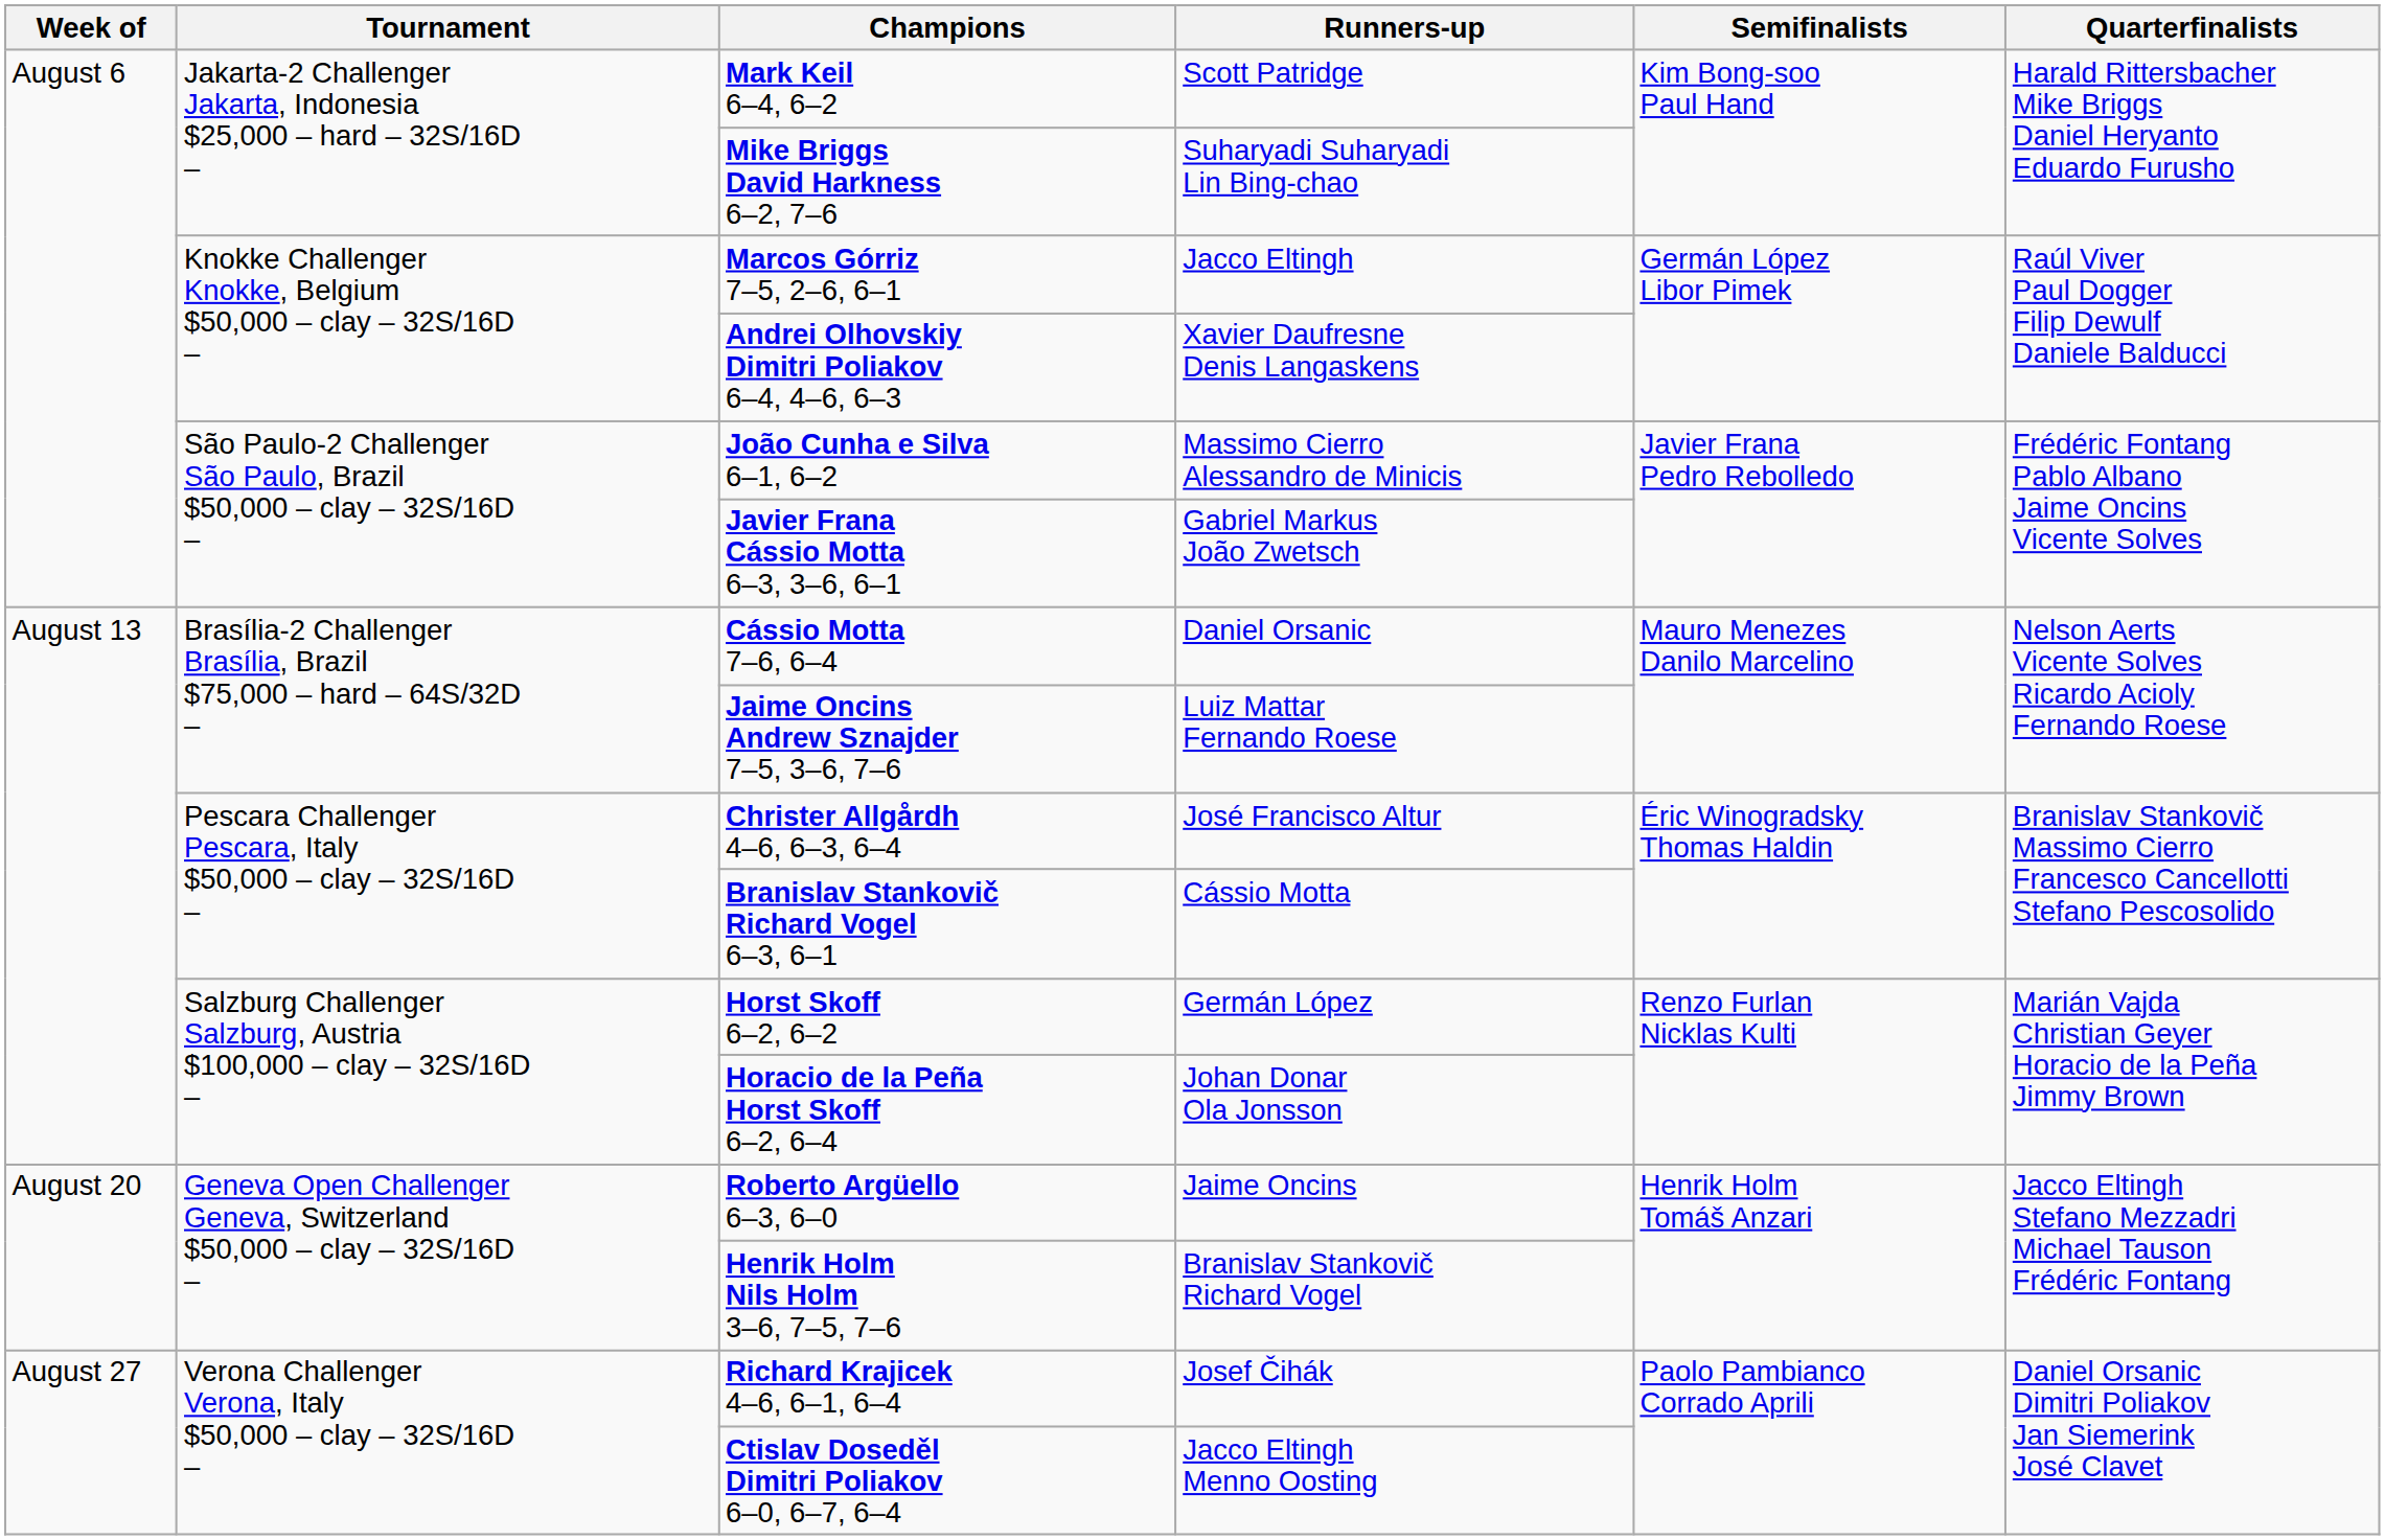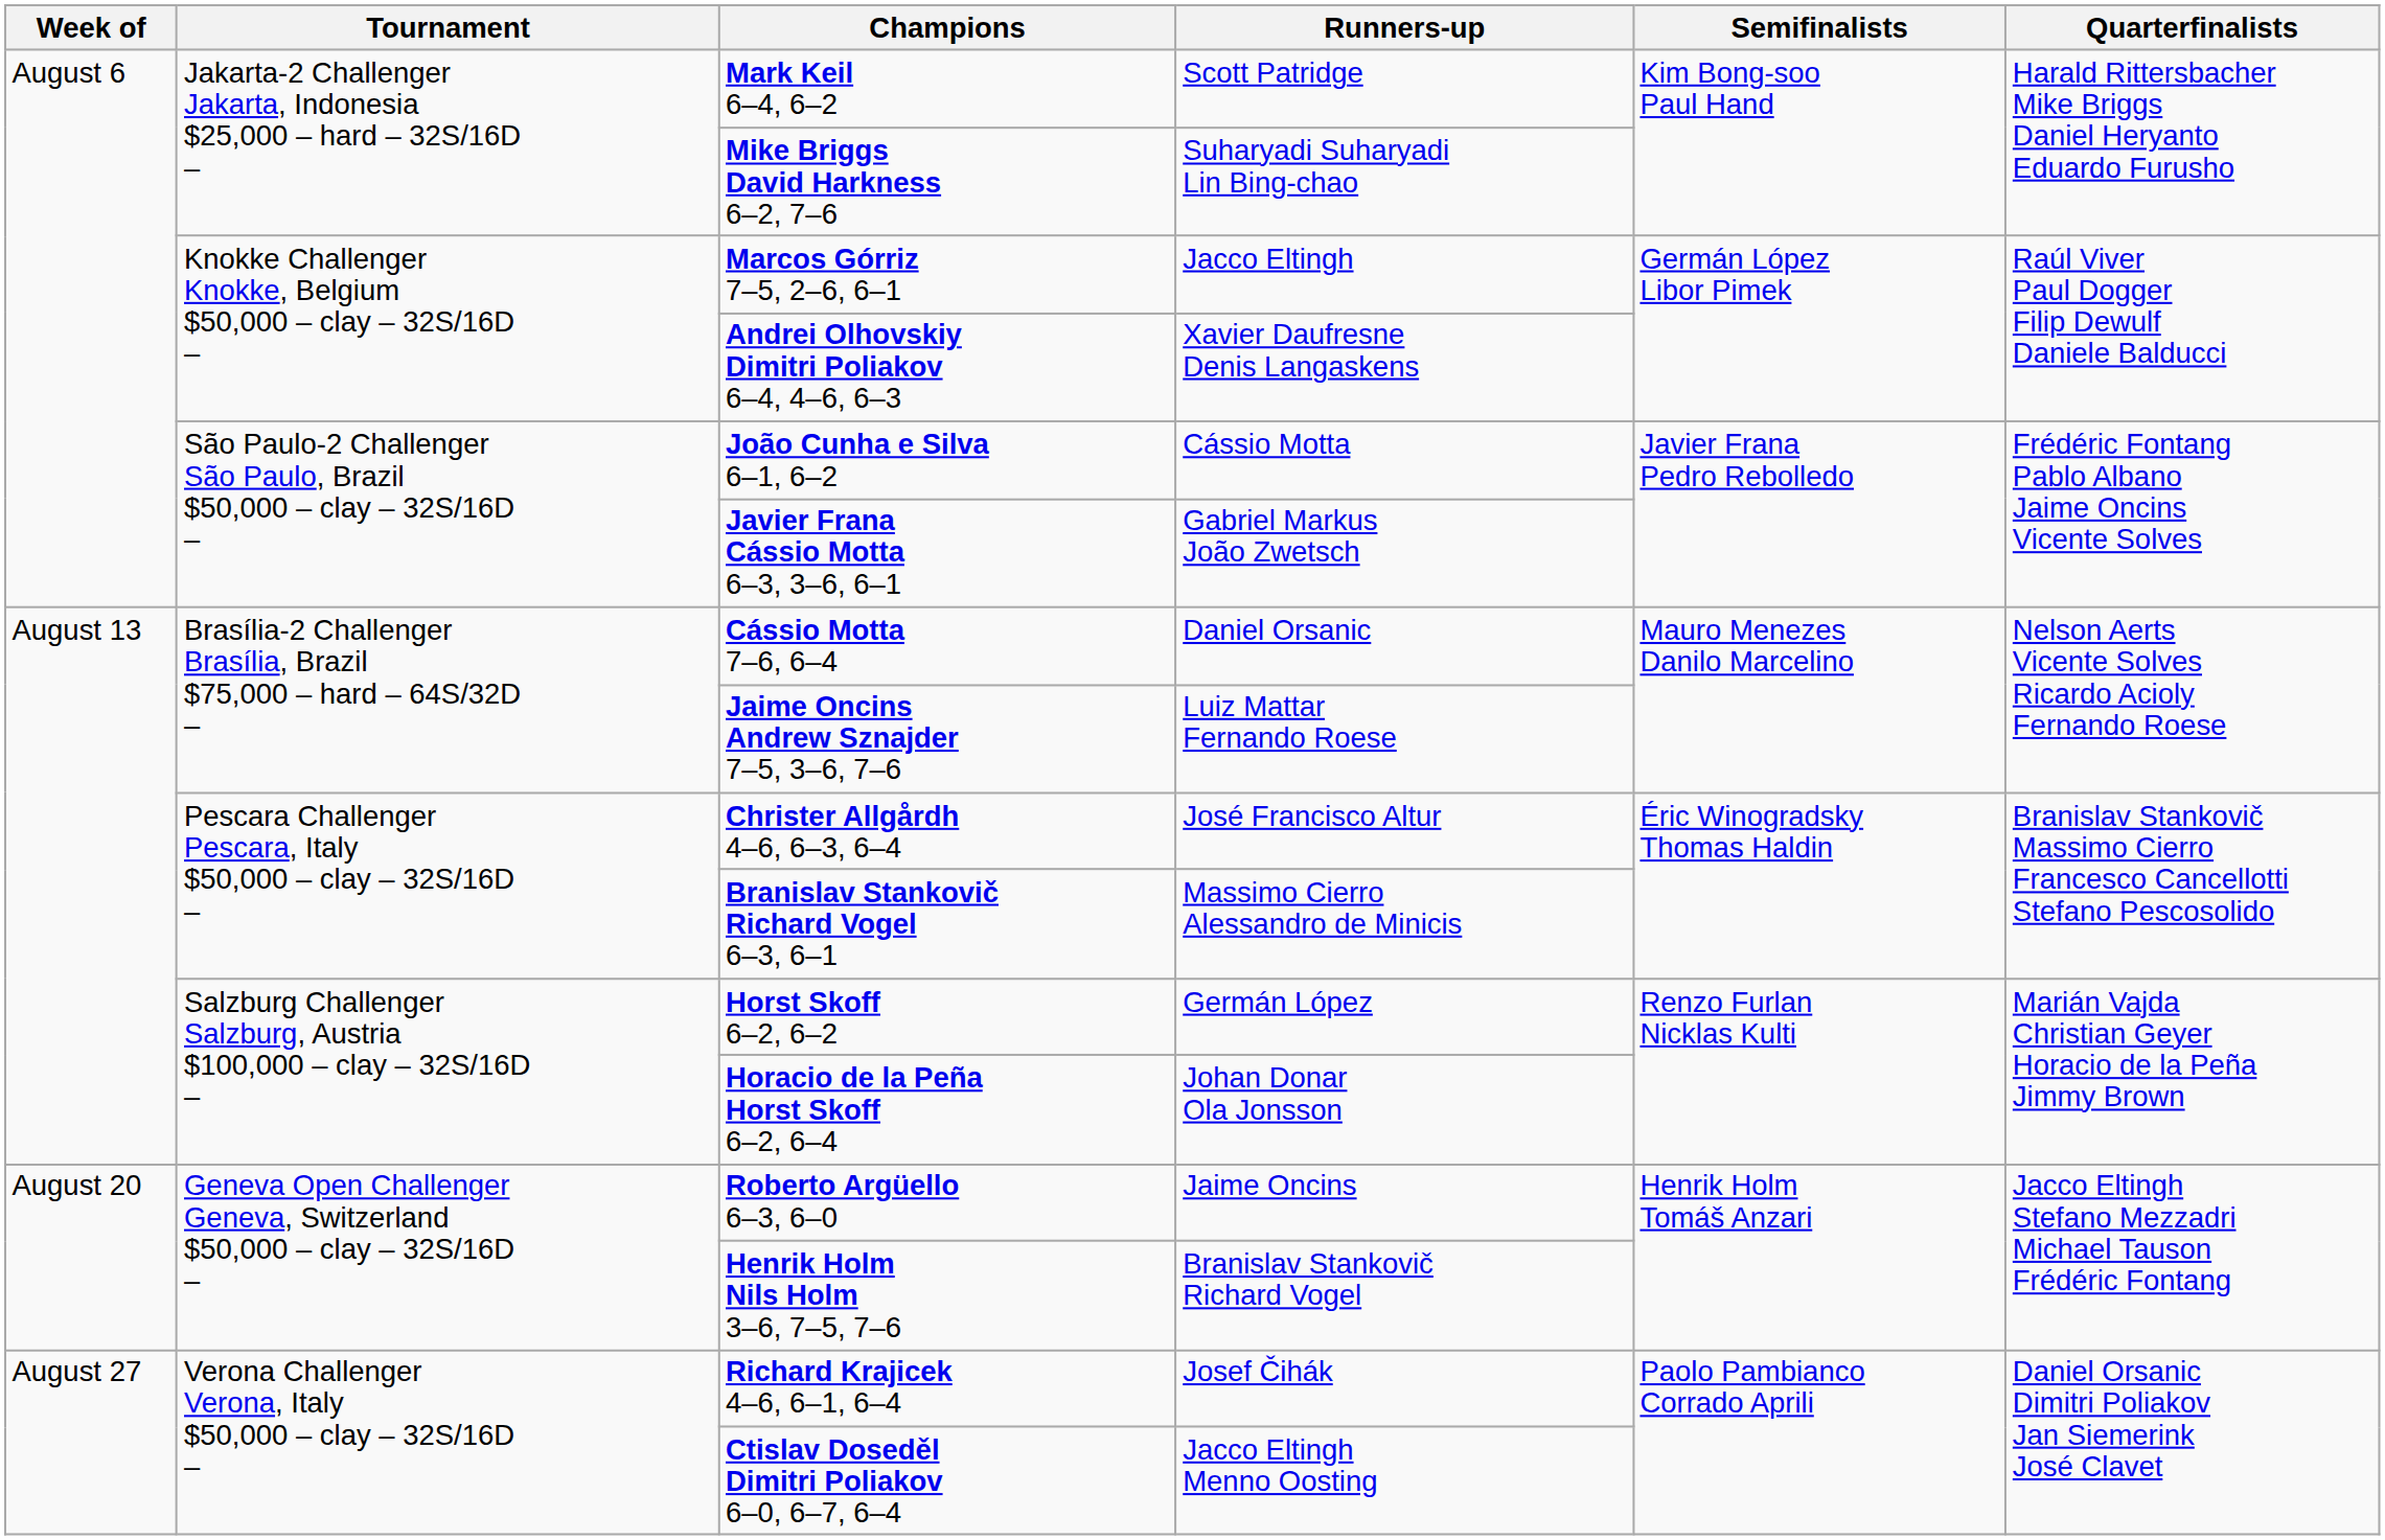João Cunha e Silva 6–1, 6–2 | Runners-up: Massimo Cierro Alessandro de Minicis -> Cássio Motta
Branislav Stankovič Richard Vogel 6–3, 6–1 | Runners-up: Cássio Motta -> Massimo Cierro Alessandro de Minicis
